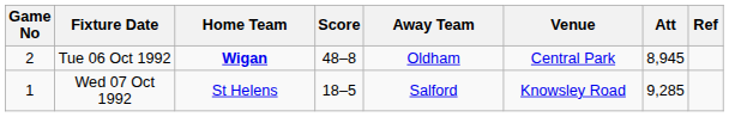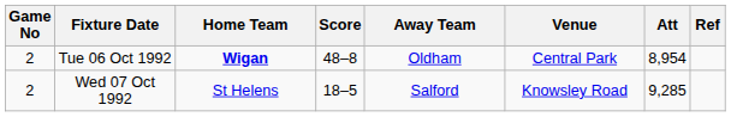Tue 06 Oct 1992 | Att: 8,945 -> 8,954
Wed 07 Oct 1992 | Game No: 1 -> 2
